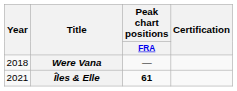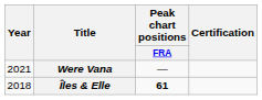Were Vana | Year: 2018 -> 2021
Îles & Elle | Year: 2021 -> 2018
